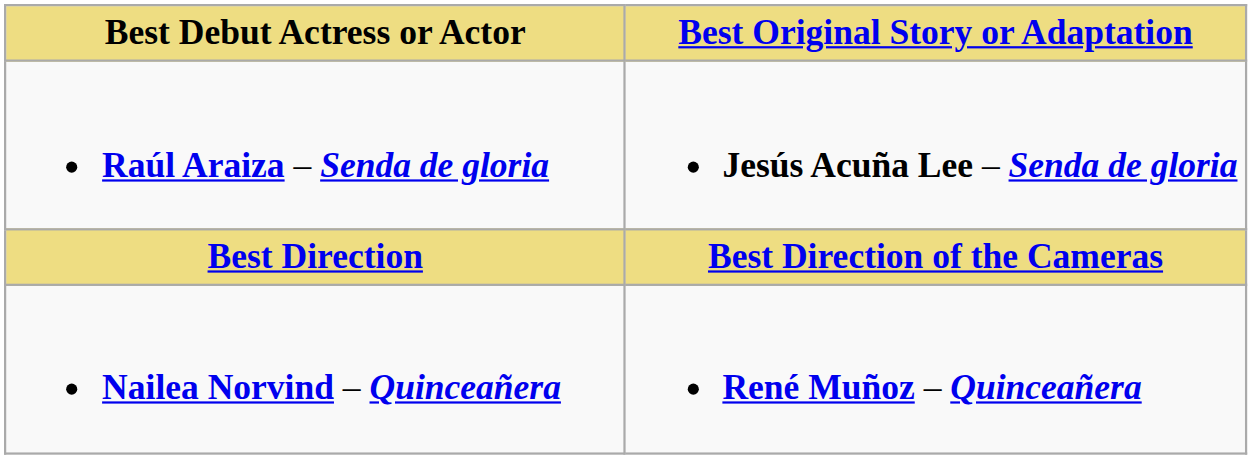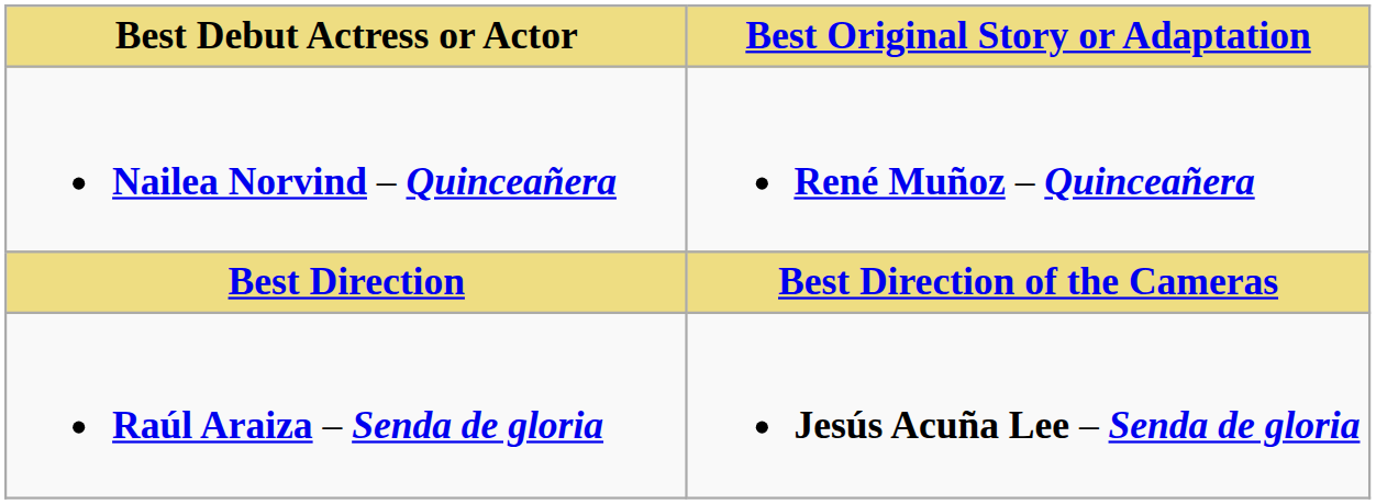rows swapped: Nailea Norvind – Quinceañera <-> Raúl Araiza – Senda de gloria
